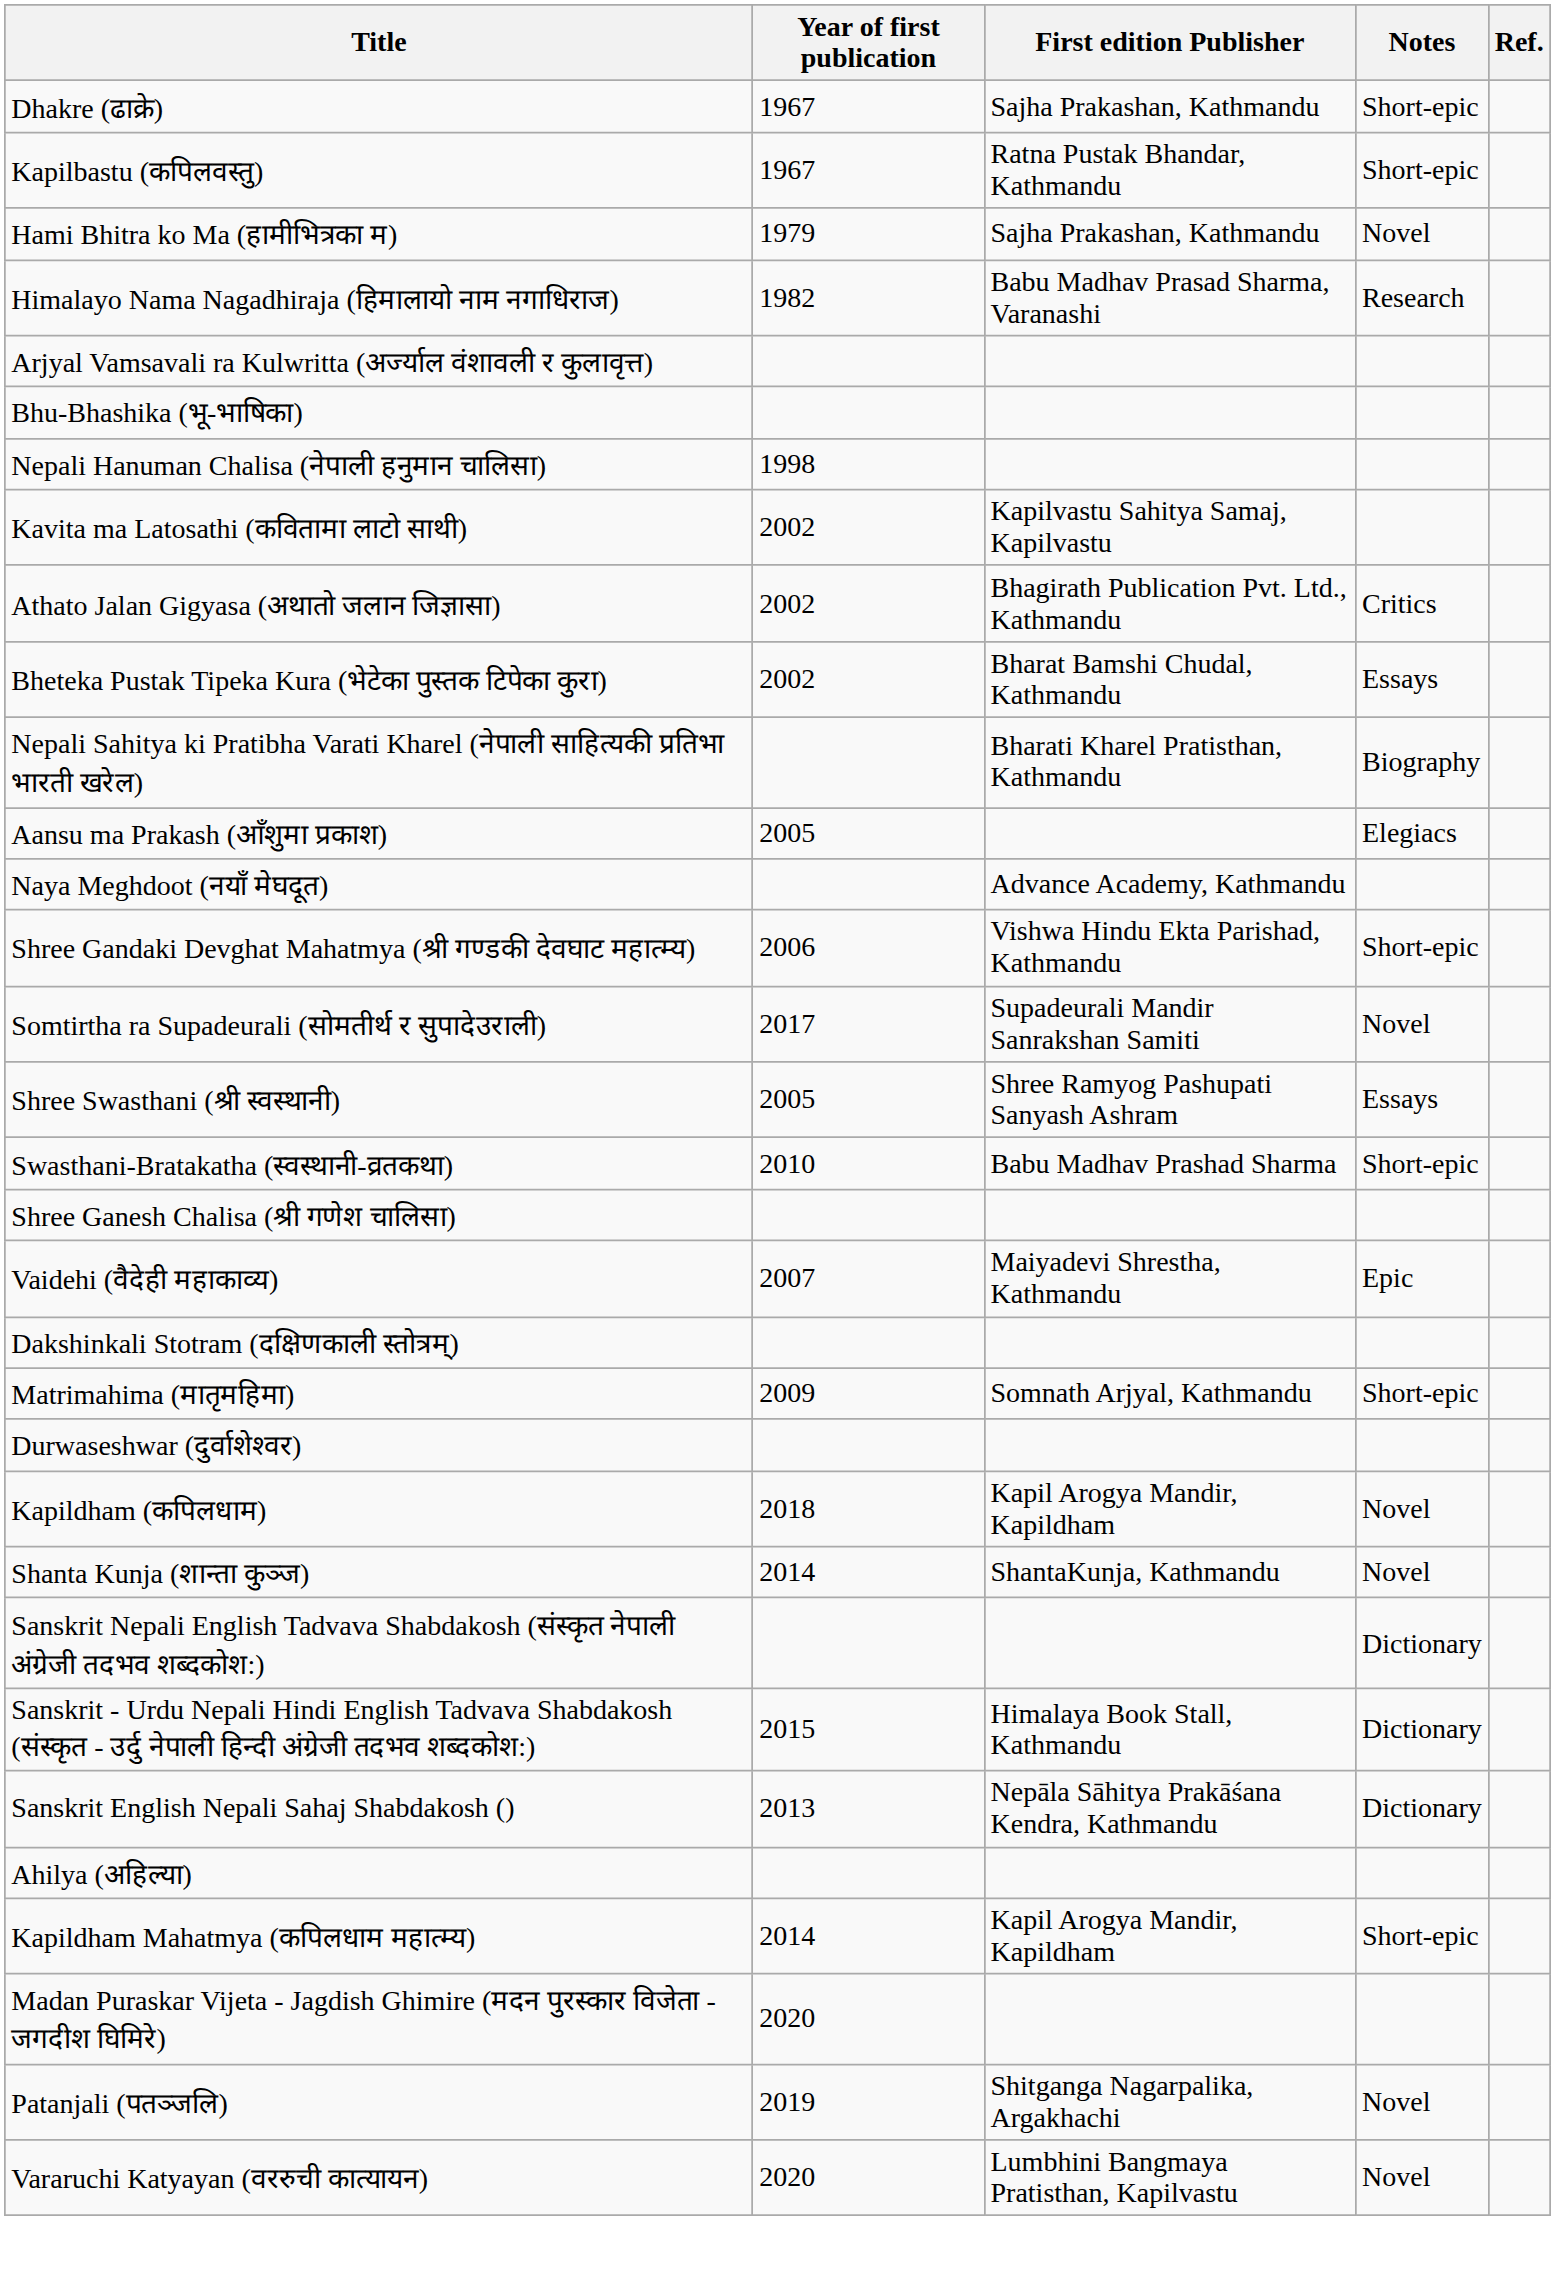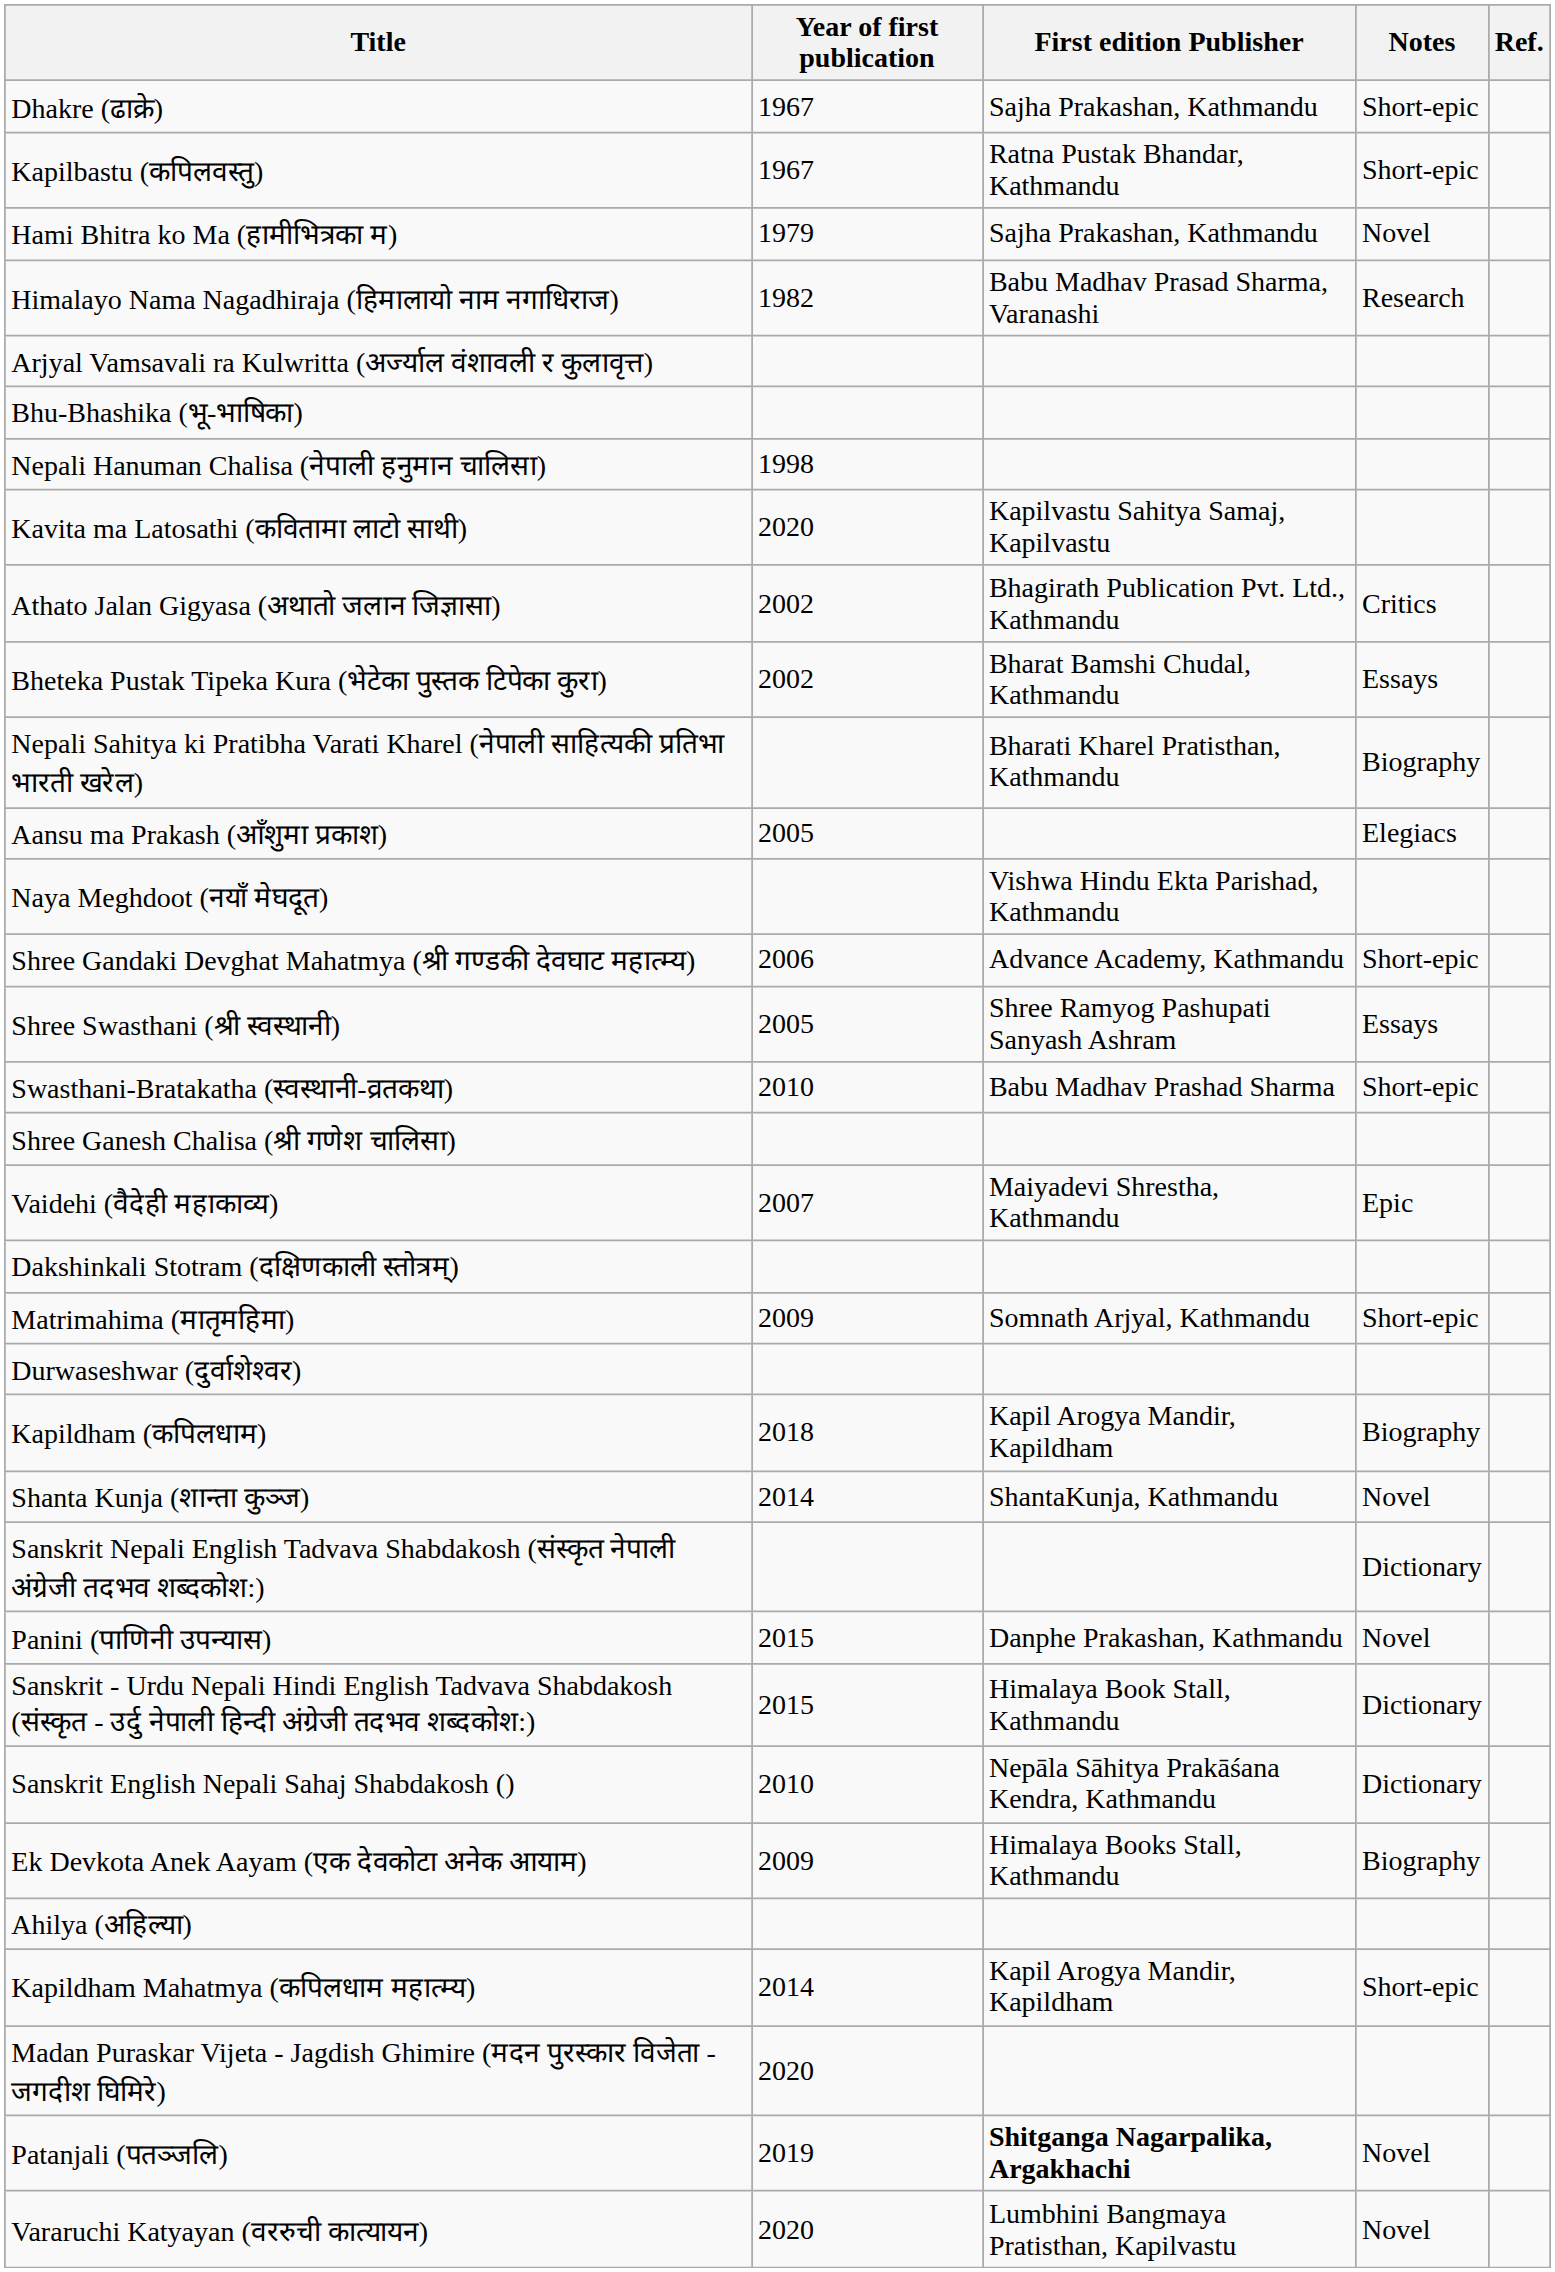Kavita ma Latosathi (कवितामा लाटो साथी) | Year of first publication: 2002 -> 2020
Naya Meghdoot (नयाँ मेघदूत) | First edition Publisher: Advance Academy, Kathmandu -> Vishwa Hindu Ekta Parishad, Kathmandu
Shree Gandaki Devghat Mahatmya (श्री गण्डकी देवघाट महात्म्य) | First edition Publisher: Vishwa Hindu Ekta Parishad, Kathmandu -> Advance Academy, Kathmandu
- row: Somtirtha ra Supadeurali (सोमतीर्थ र सुपादेउराली) | 2017 | Supadeurali Mandir Sanrakshan Samiti | Novel
Kapildham (कपिलधाम) | Notes: Novel -> Biography
+ row: Panini (पाणिनी उपन्यास) | 2015 | Danphe Prakashan, Kathmandu | Novel
Sanskrit English Nepali Sahaj Shabdakosh () | Year of first publication: 2013 -> 2010
+ row: Ek Devkota Anek Aayam (एक देवकोटा अनेक आयाम) | 2009 | Himalaya Books Stall, Kathmandu | Biography
Patanjali (पतञ्जलि) | First edition Publisher: normal -> bold
